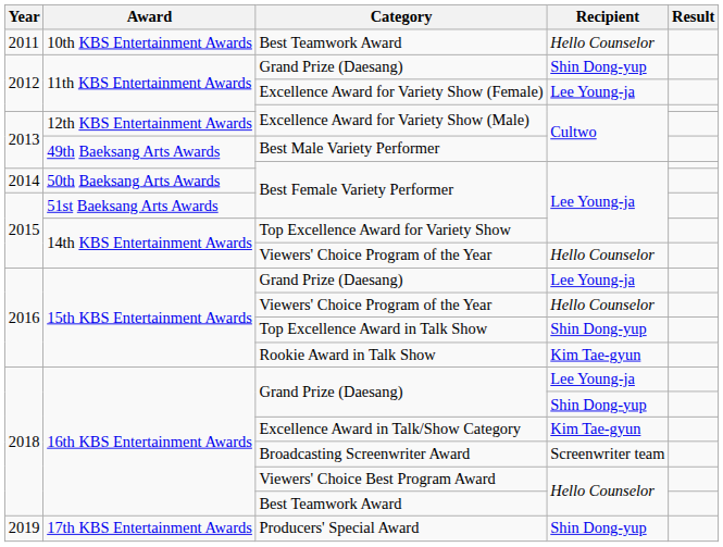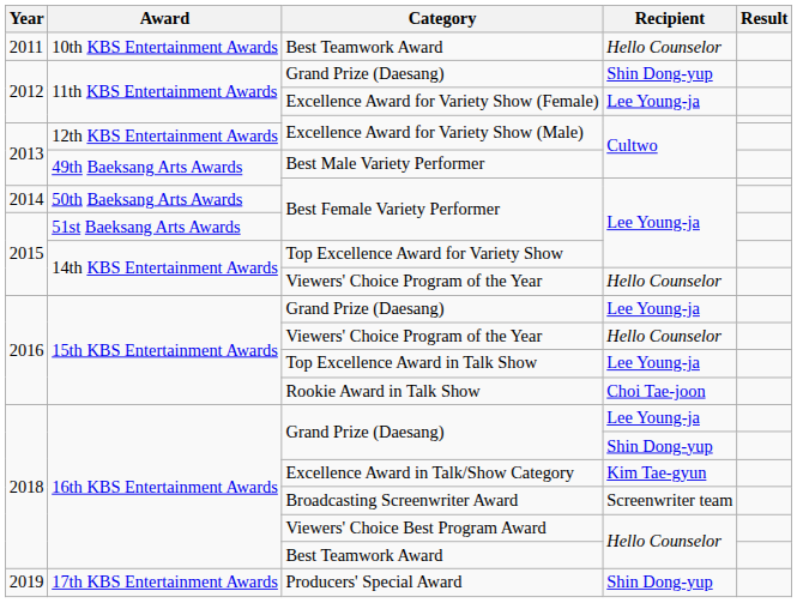Top Excellence Award in Talk Show | Recipient: Shin Dong-yup -> Lee Young-ja
Rookie Award in Talk Show | Recipient: Kim Tae-gyun -> Choi Tae-joon
